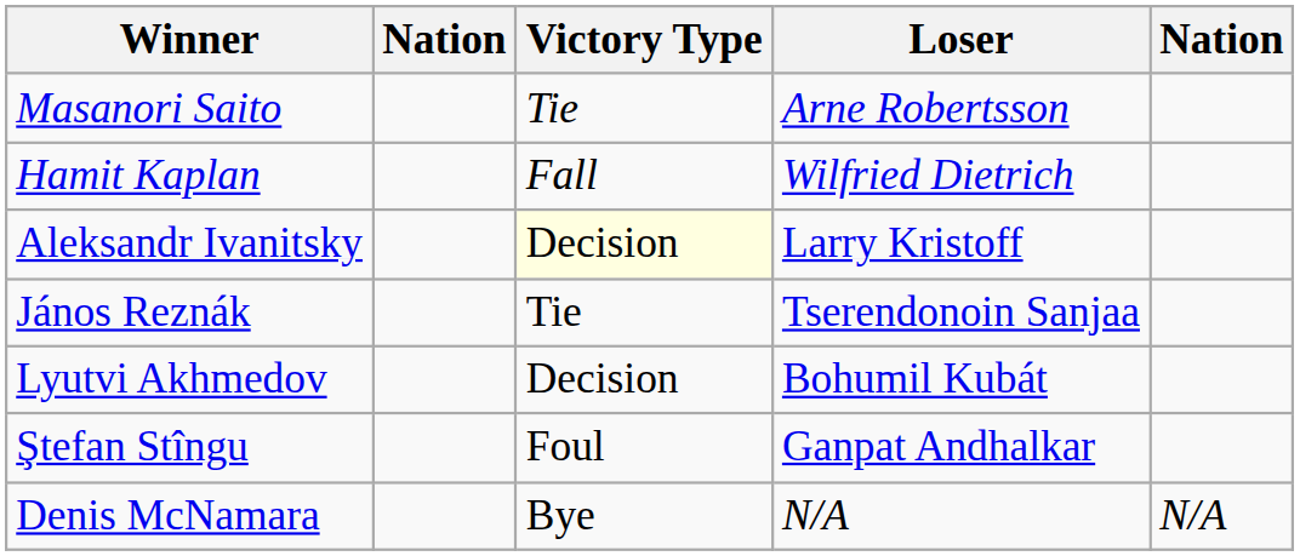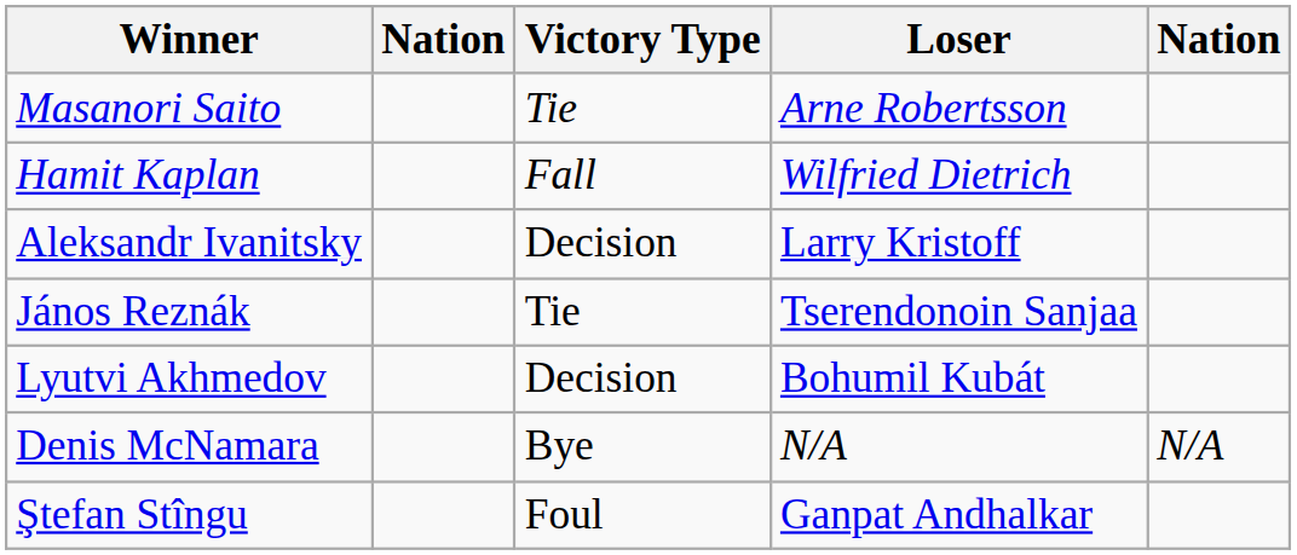Aleksandr Ivanitsky | Victory Type: lightyellow background -> no background
rows swapped: Ştefan Stîngu <-> Denis McNamara
